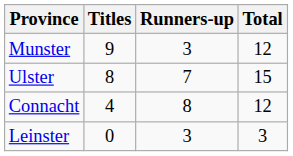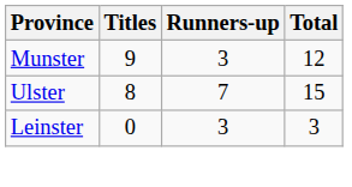- row: Connacht | 4 | 8 | 12
